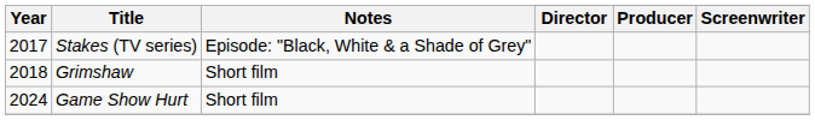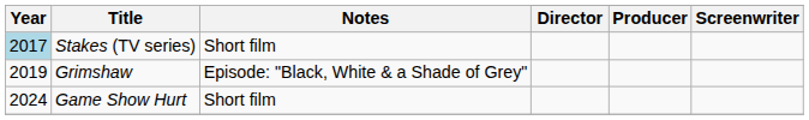Stakes (TV series) | Year: no background -> lightblue background
Stakes (TV series) | Notes: Episode: "Black, White & a Shade of Grey" -> Short film
Grimshaw | Year: 2018 -> 2019
Grimshaw | Notes: Short film -> Episode: "Black, White & a Shade of Grey"
